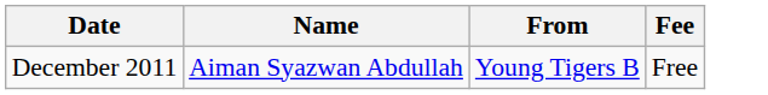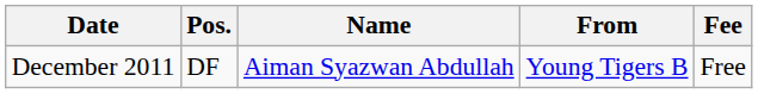+ column: Pos. | DF
